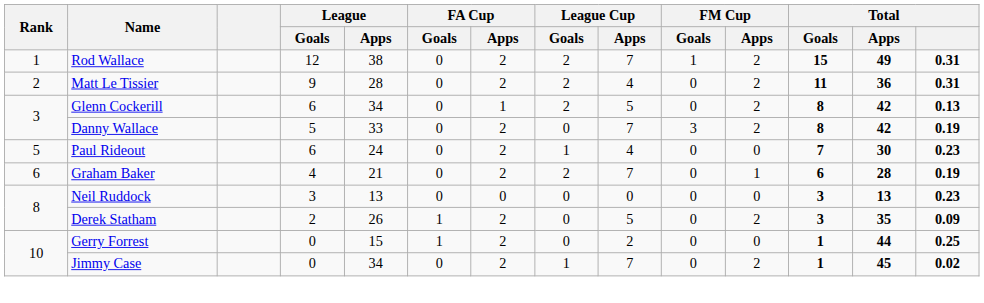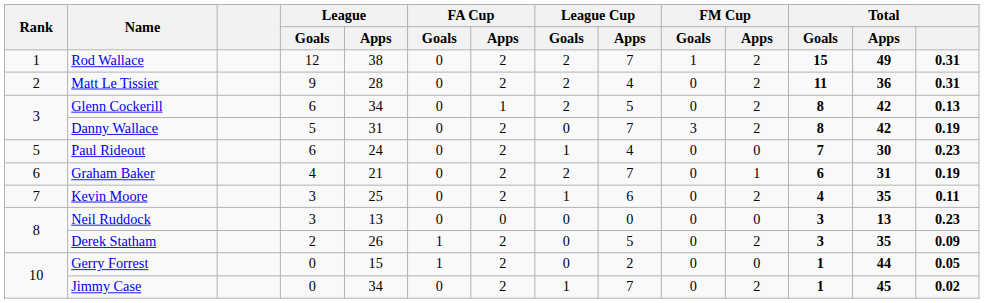Danny Wallace | League / Apps: 33 -> 31
Graham Baker | Total / Apps: 28 -> 31
+ row: 7 | Kevin Moore | 3 | 25 | 0 | 2 | 1 | 6 | 0 | 2 | 4 | 35 | 0.11
Gerry Forrest | Total: 0.25 -> 0.05
